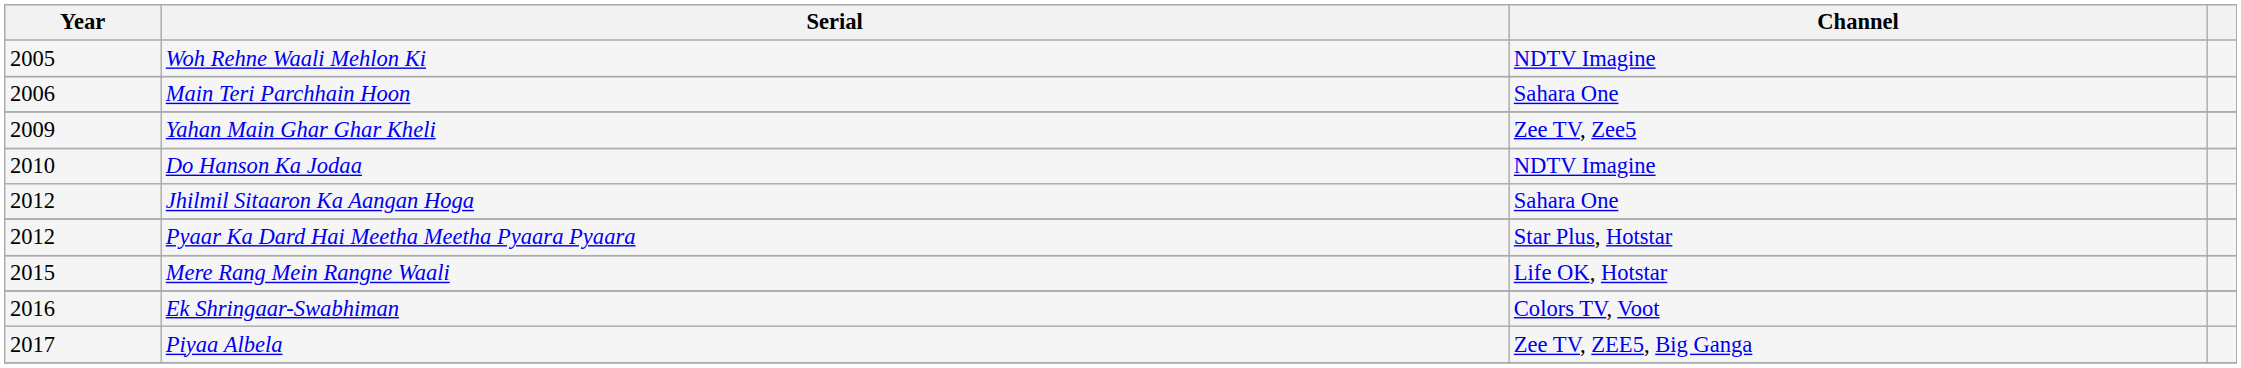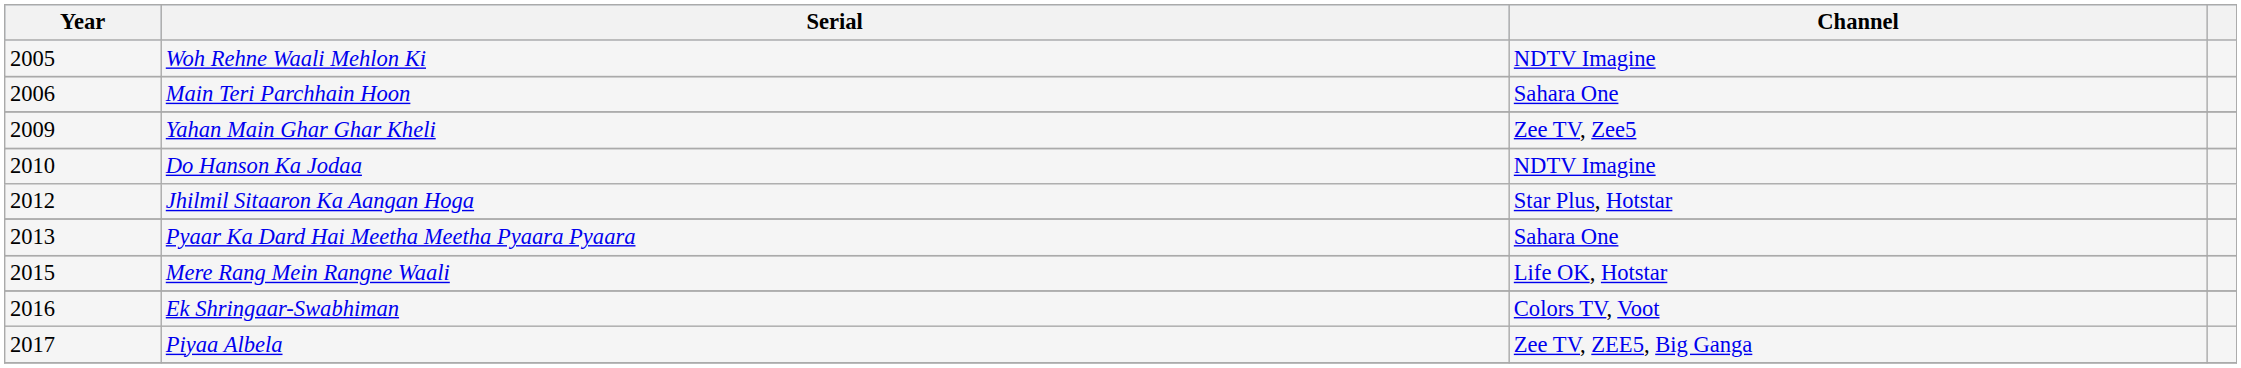Jhilmil Sitaaron Ka Aangan Hoga | Channel: Sahara One -> Star Plus, Hotstar
Pyaar Ka Dard Hai Meetha Meetha Pyaara Pyaara | Year: 2012 -> 2013
Pyaar Ka Dard Hai Meetha Meetha Pyaara Pyaara | Channel: Star Plus, Hotstar -> Sahara One
